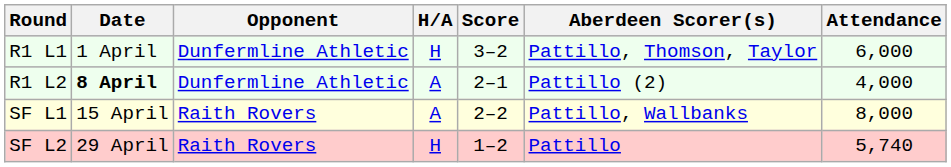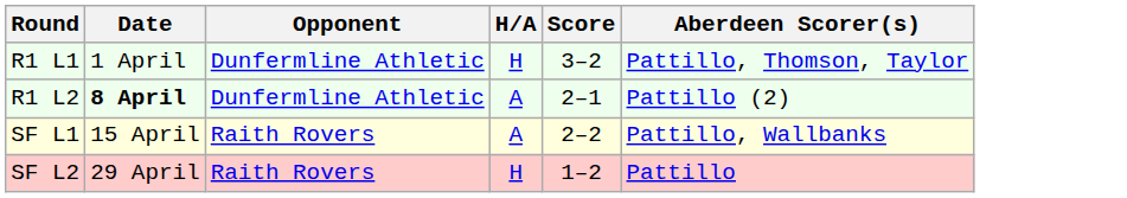- column: Attendance | 6,000 | 4,000 | 8,000 | 5,740
